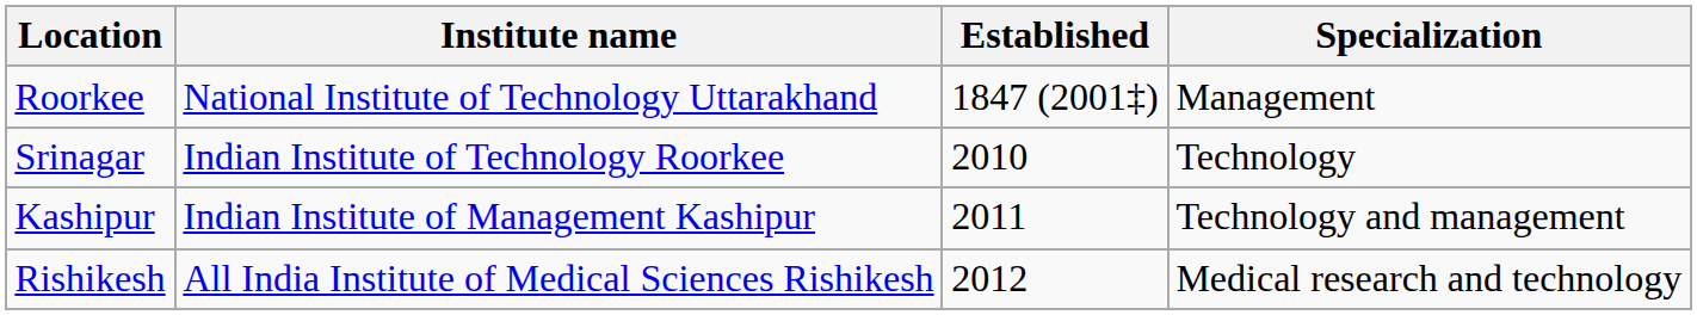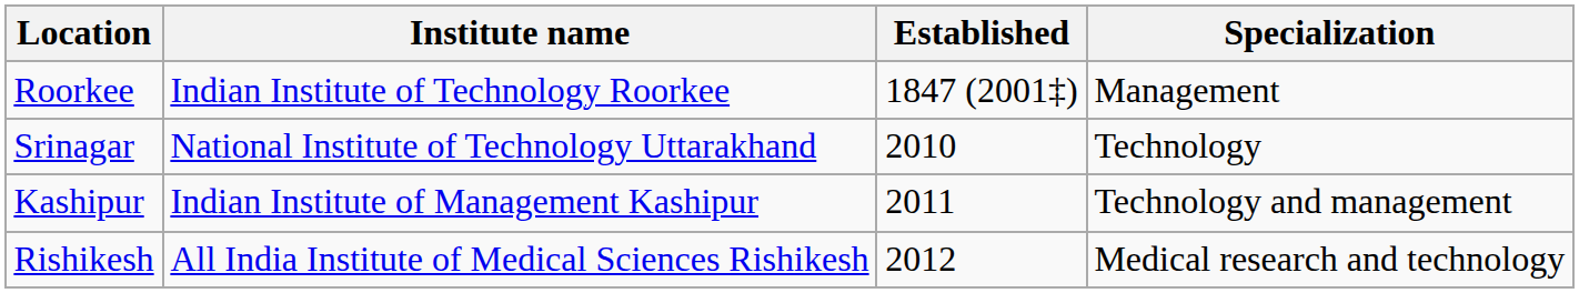Roorkee | Institute name: National Institute of Technology Uttarakhand -> Indian Institute of Technology Roorkee
Srinagar | Institute name: Indian Institute of Technology Roorkee -> National Institute of Technology Uttarakhand
